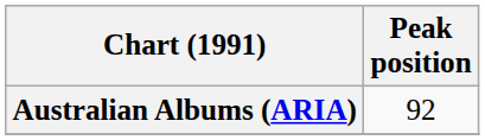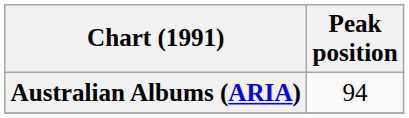Australian Albums (ARIA) | Peak position: 92 -> 94
